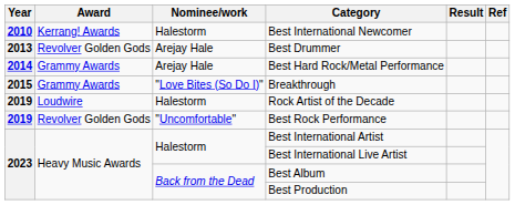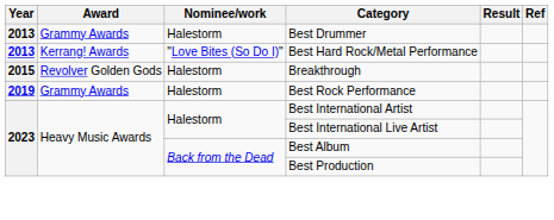- row: 2010 | Kerrang! Awards | Halestorm | Best International Newcomer
Best Drummer | Award: Revolver Golden Gods -> Grammy Awards
Best Drummer | Nominee/work: Arejay Hale -> Halestorm
Best Hard Rock/Metal Performance | Year: 2014 -> 2013
Best Hard Rock/Metal Performance | Award: Grammy Awards -> Kerrang! Awards
Best Hard Rock/Metal Performance | Nominee/work: Arejay Hale -> "Love Bites (So Do I)"
Breakthrough | Award: Grammy Awards -> Revolver Golden Gods
Breakthrough | Nominee/work: "Love Bites (So Do I)" -> Halestorm
- row: 2019 | Loudwire | Halestorm | Rock Artist of the Decade
Best Rock Performance | Award: Revolver Golden Gods -> Grammy Awards
Best Rock Performance | Nominee/work: "Uncomfortable" -> Halestorm
